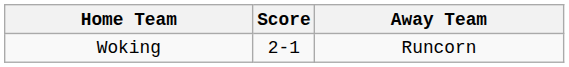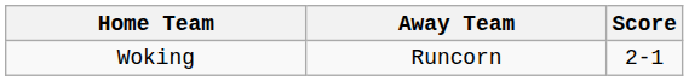columns swapped: Score <-> Away Team
